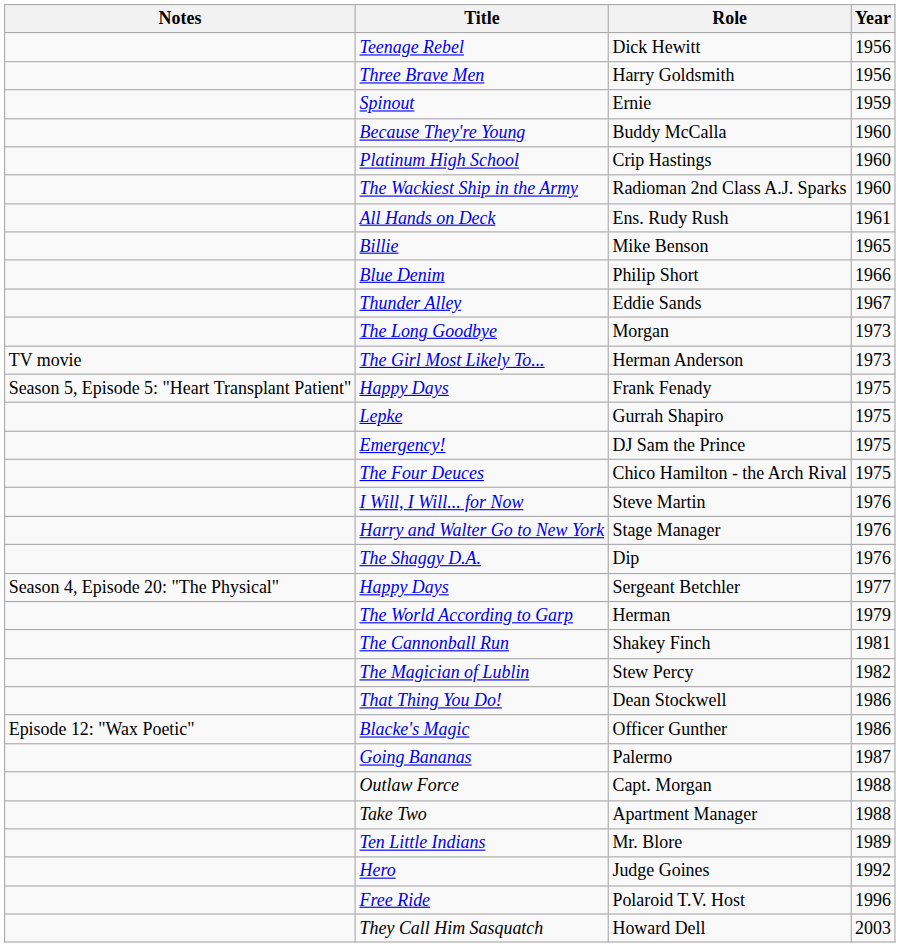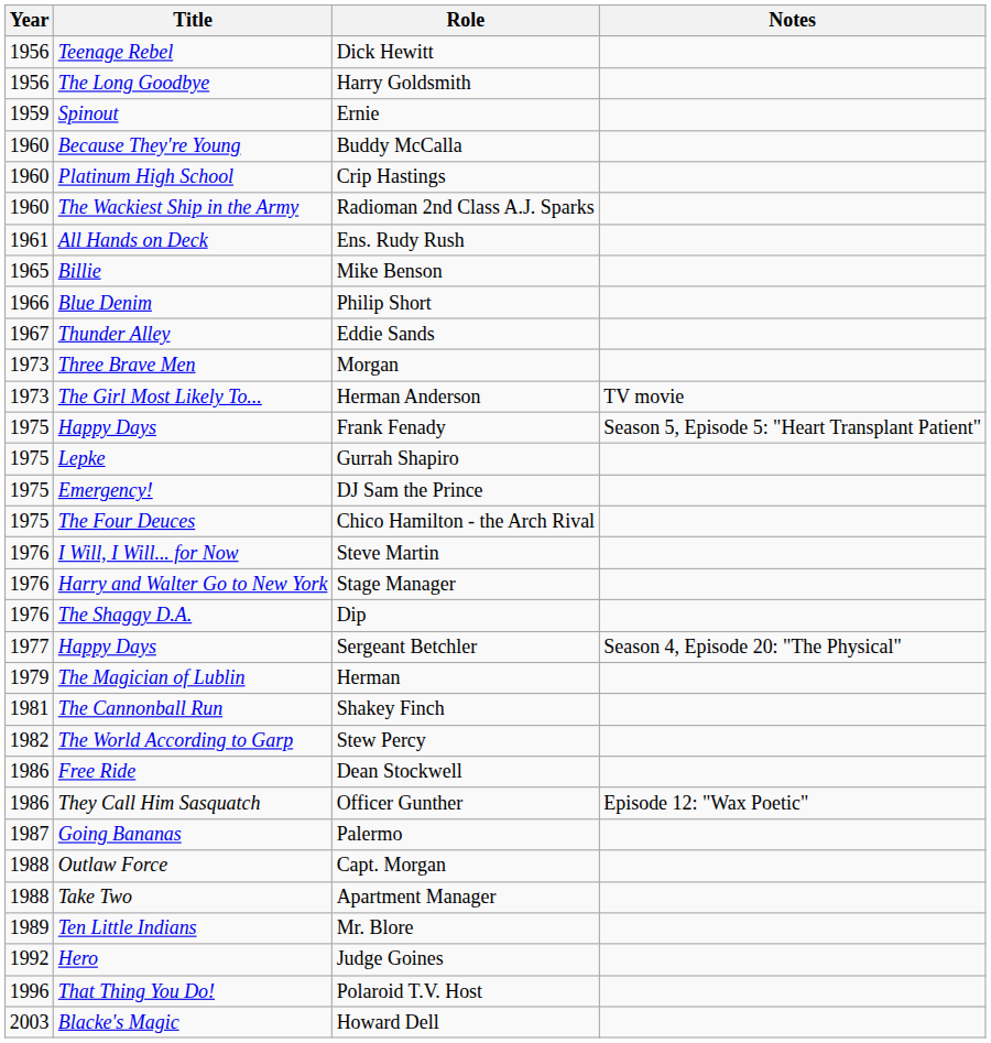columns swapped: Year <-> Notes
Harry Goldsmith | Title: Three Brave Men -> The Long Goodbye
Morgan | Title: The Long Goodbye -> Three Brave Men
Herman | Title: The World According to Garp -> The Magician of Lublin
Stew Percy | Title: The Magician of Lublin -> The World According to Garp
Dean Stockwell | Title: That Thing You Do! -> Free Ride
Officer Gunther | Title: Blacke's Magic -> They Call Him Sasquatch
Polaroid T.V. Host | Title: Free Ride -> That Thing You Do!
Howard Dell | Title: They Call Him Sasquatch -> Blacke's Magic
